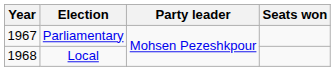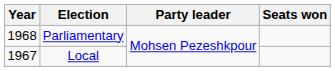Parliamentary | Year: 1967 -> 1968
Local | Year: 1968 -> 1967
